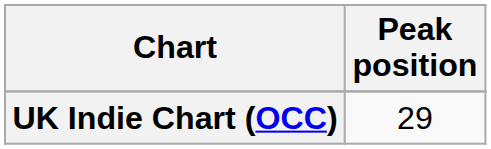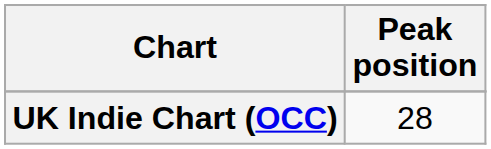UK Indie Chart (OCC) | Peak position: 29 -> 28
